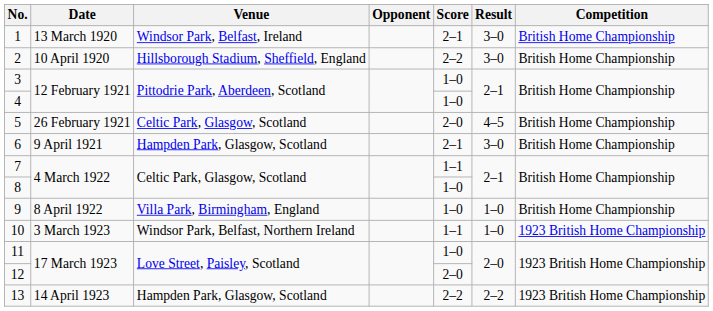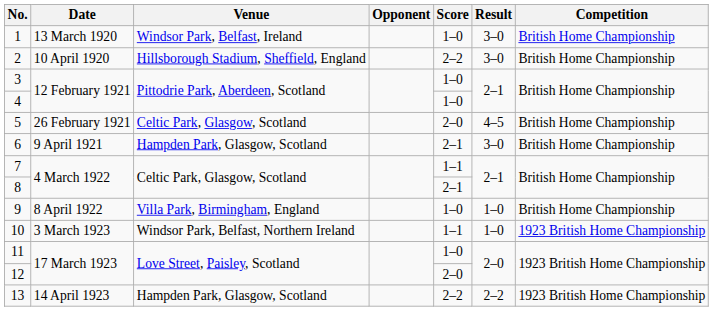1 | Score: 2–1 -> 1–0
8 | Score: 1–0 -> 2–1
